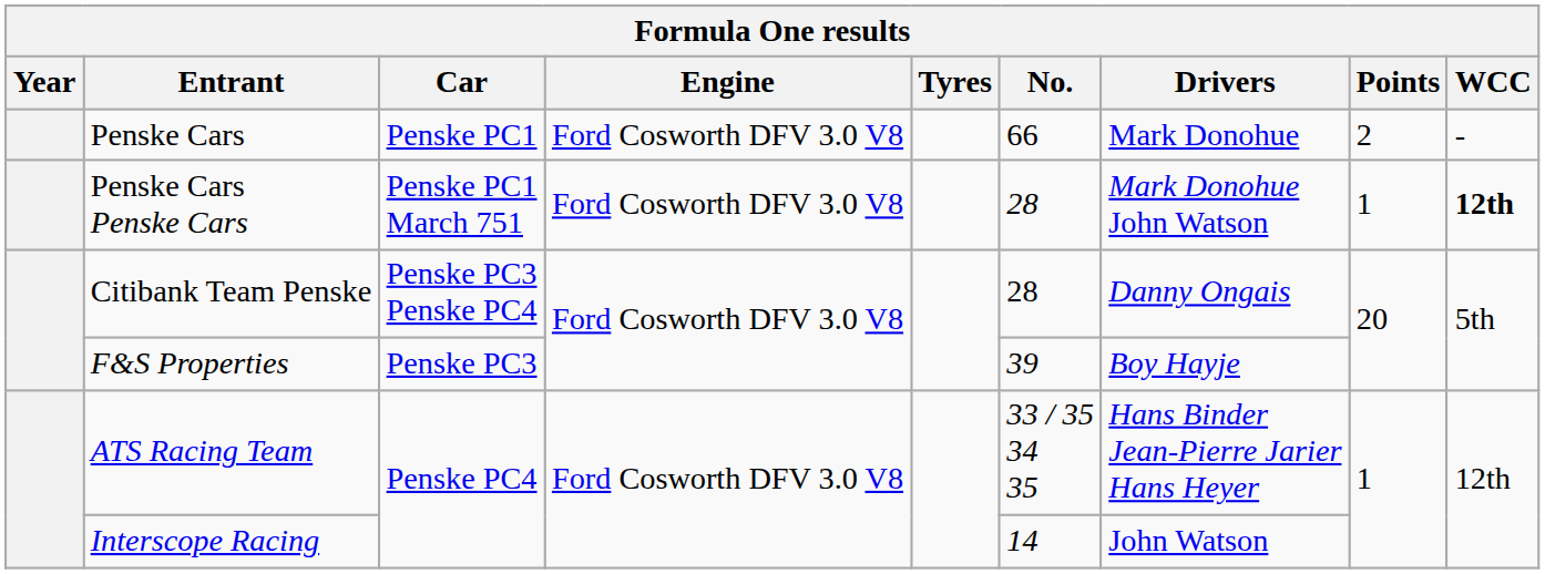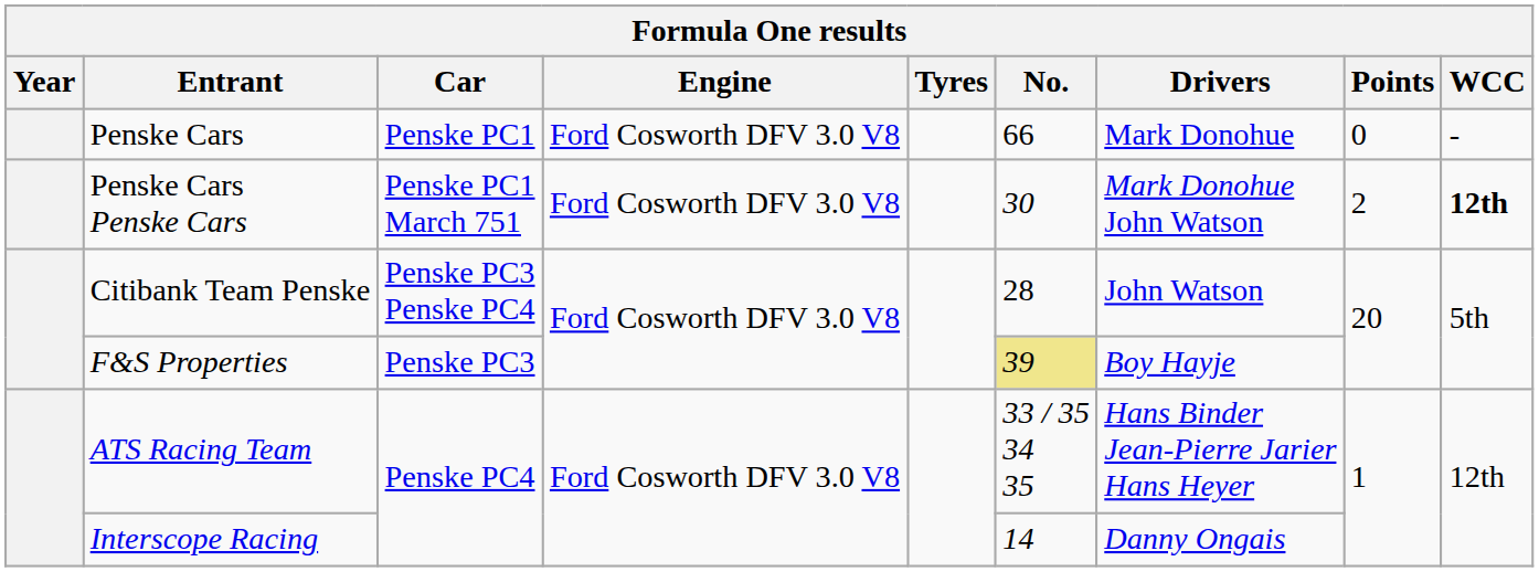Penske Cars | Points: 2 -> 0
Penske Cars Penske Cars | No.: 28 -> 30
Penske Cars Penske Cars | Points: 1 -> 2
Citibank Team Penske | Drivers: Danny Ongais -> John Watson
F&S Properties | No.: no background -> khaki background
Interscope Racing | Drivers: John Watson -> Danny Ongais
